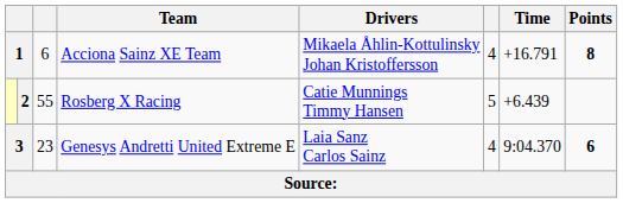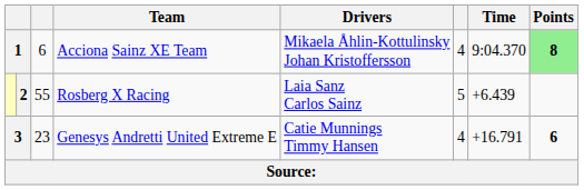1 | Time: +16.791 -> 9:04.370
1 | Points: no background -> lightgreen background
2 | Drivers: Catie Munnings Timmy Hansen -> Laia Sanz Carlos Sainz
3 | Drivers: Laia Sanz Carlos Sainz -> Catie Munnings Timmy Hansen
3 | Time: 9:04.370 -> +16.791
